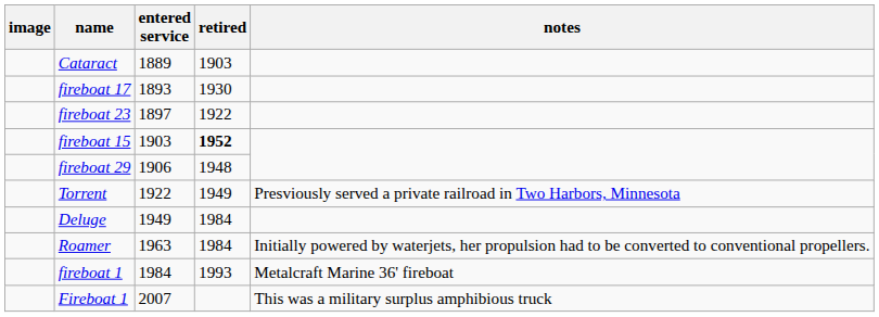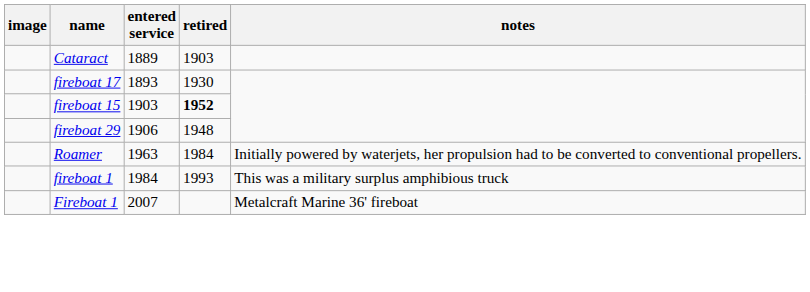- row: fireboat 23 | 1897 | 1922
- row: Torrent | 1922 | 1949 | Presviously served a private railroad in Two Harbors, Minnesota
- row: Deluge | 1949 | 1984
fireboat 1 | notes: Metalcraft Marine 36' fireboat -> This was a military surplus amphibious truck
Fireboat 1 | notes: This was a military surplus amphibious truck -> Metalcraft Marine 36' fireboat
